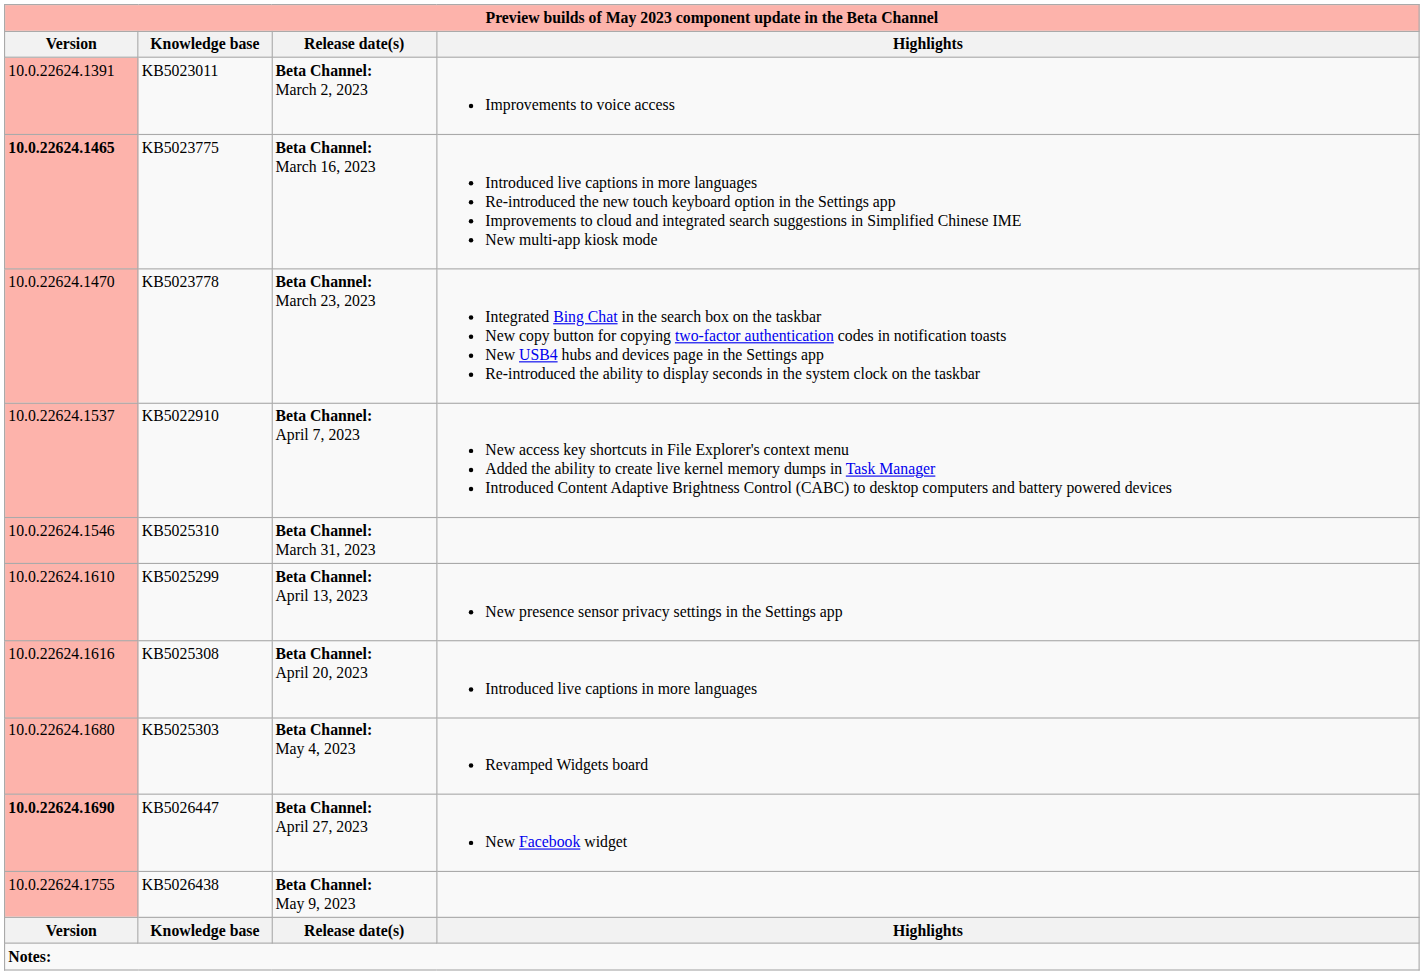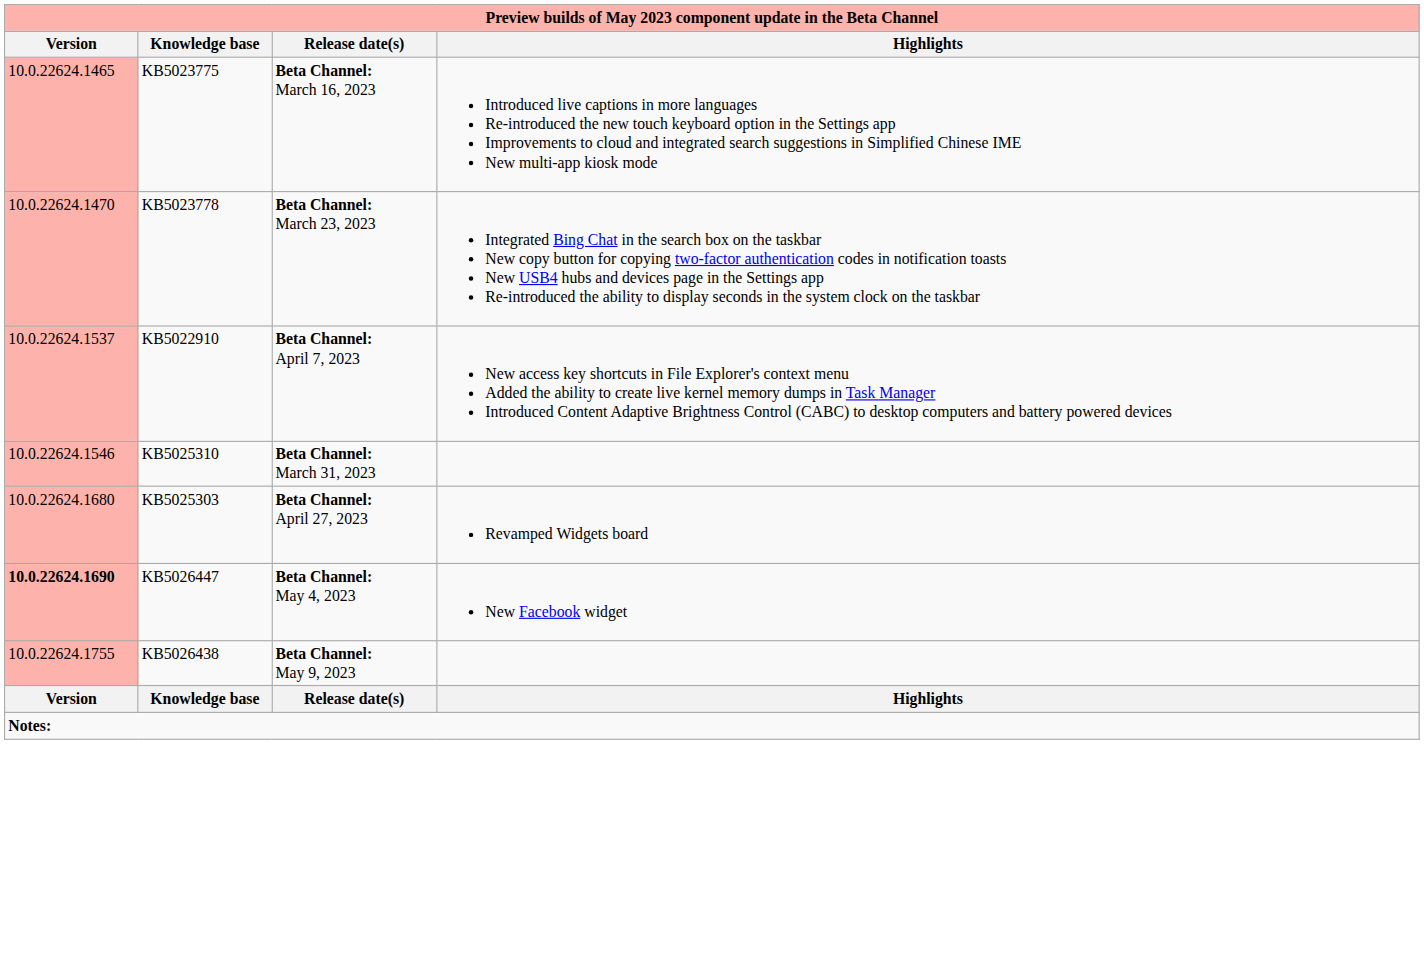- row: 10.0.22624.1391 | KB5023011 | Beta Channel: March 2, 2023 | Improvements to voice access
KB5023775 | Version: bold -> normal
- row: 10.0.22624.1610 | KB5025299 | Beta Channel: April 13, 2023 | New presence sensor privacy settings in the Settings app
- row: 10.0.22624.1616 | KB5025308 | Beta Channel: April 20, 2023 | Introduced live captions in more languages
KB5025303 | Release date(s): Beta Channel: May 4, 2023 -> Beta Channel: April 27, 2023
KB5026447 | Release date(s): Beta Channel: April 27, 2023 -> Beta Channel: May 4, 2023
